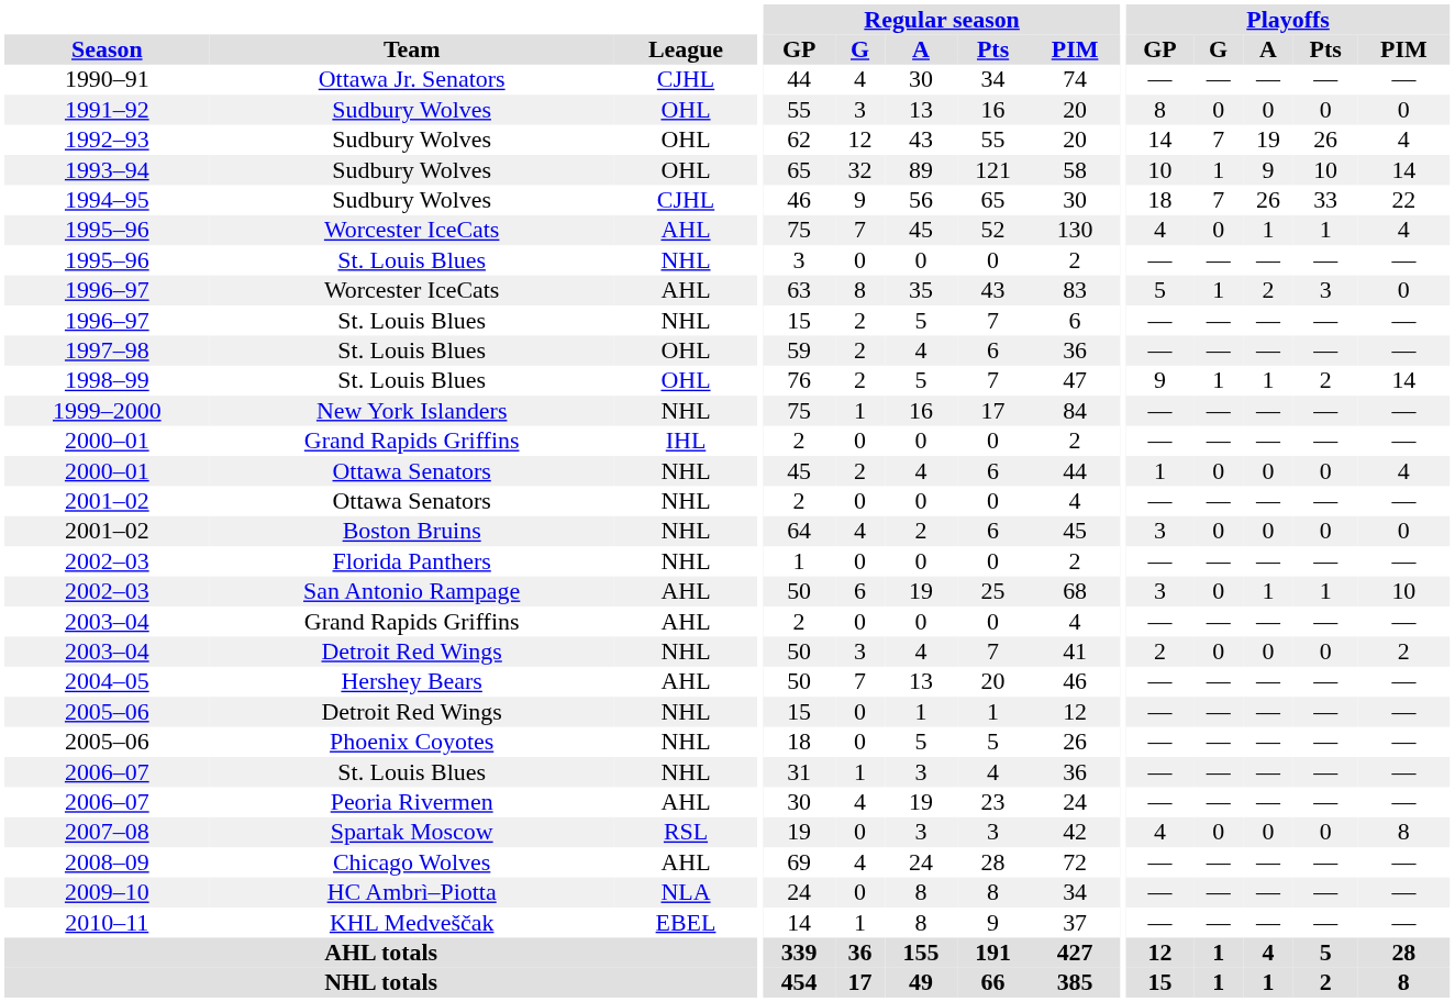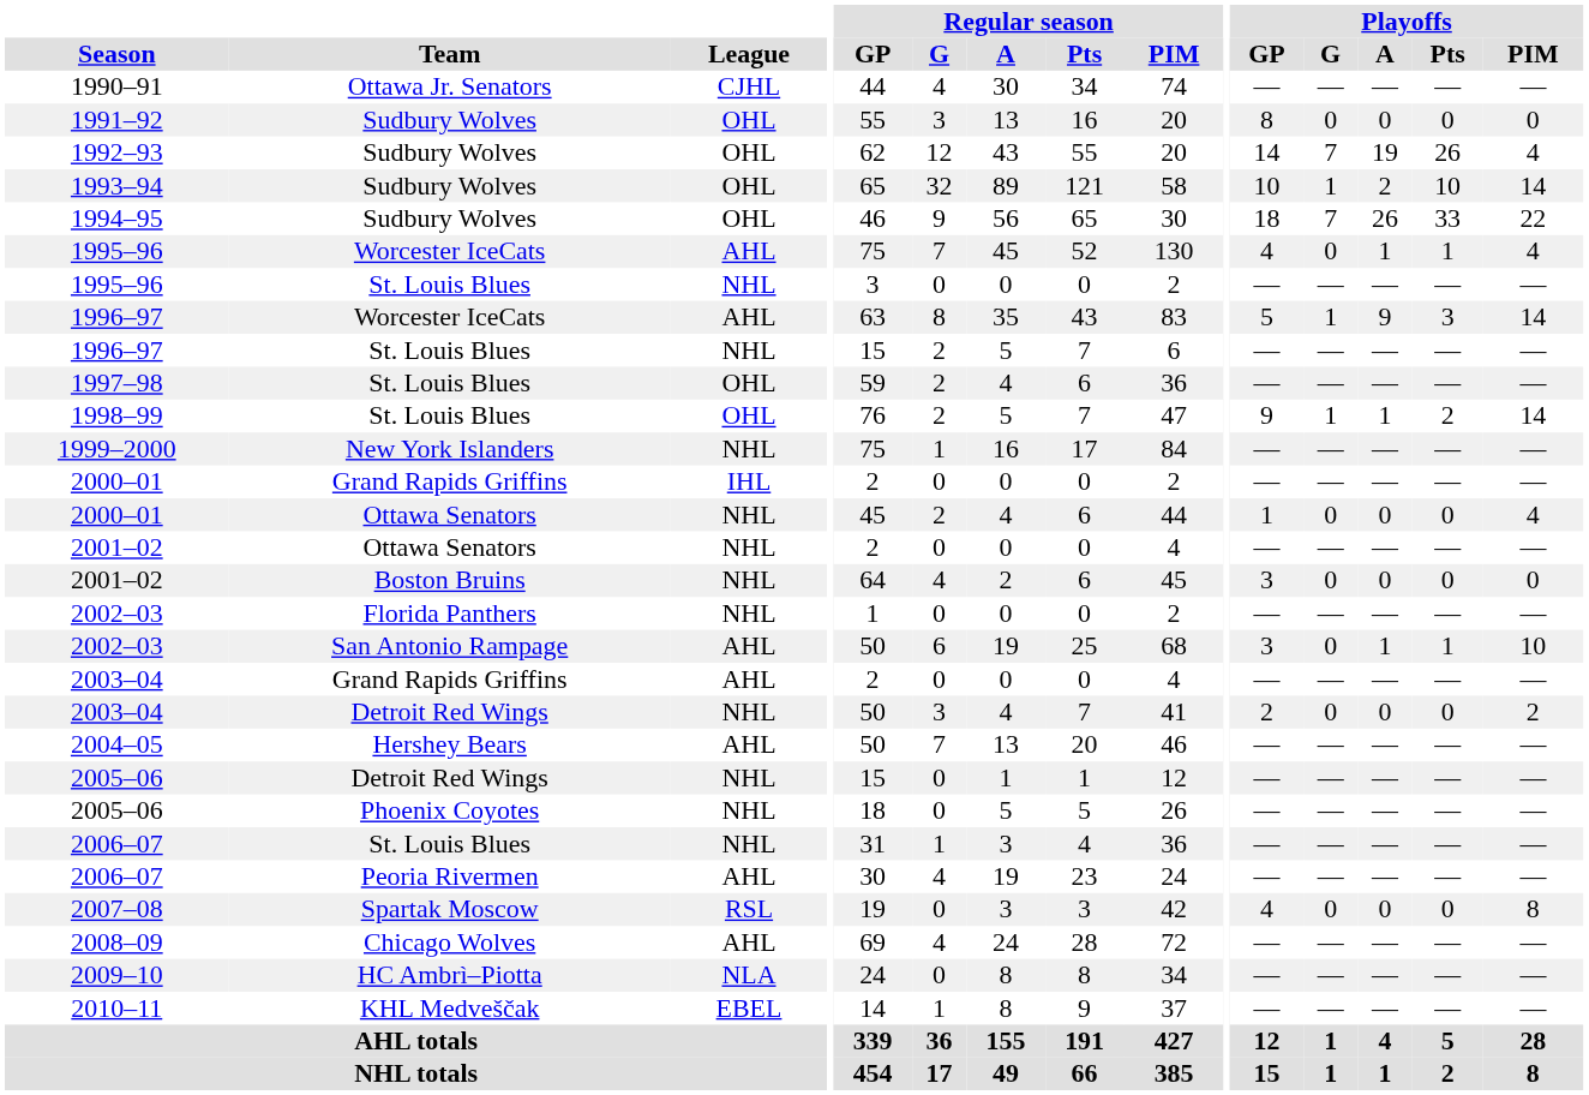1993–94 | Playoffs / A: 9 -> 2
1994–95 | League: CJHL -> OHL
1996–97 / Worcester IceCats | Playoffs / A: 2 -> 9
1996–97 / Worcester IceCats | Playoffs / PIM: 0 -> 14
